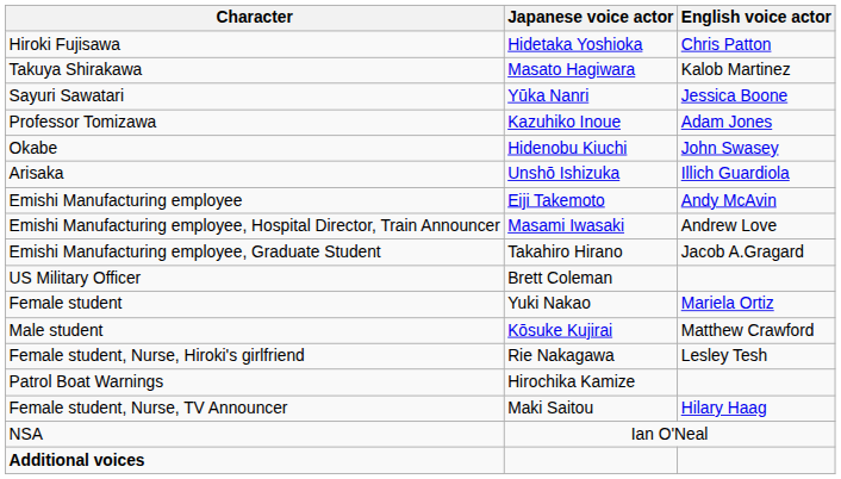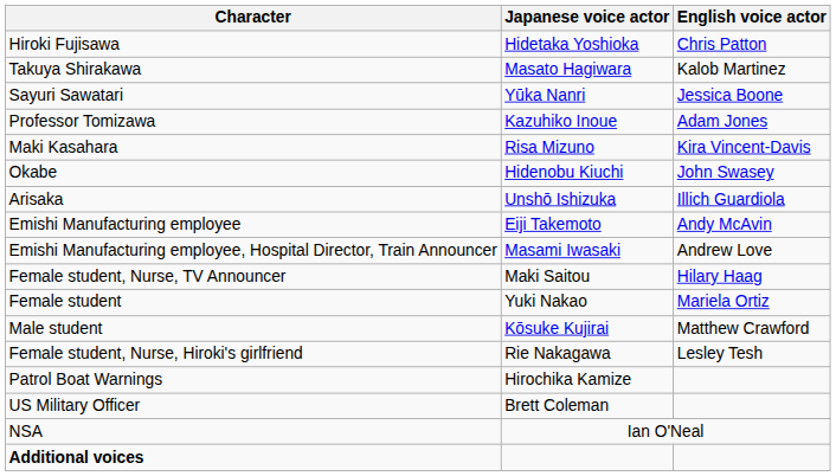+ row: Maki Kasahara | Risa Mizuno | Kira Vincent-Davis
- row: Emishi Manufacturing employee, Graduate Student | Takahiro Hirano | Jacob A.Gragard
rows swapped: Female student, Nurse, TV Announcer <-> US Military Officer
